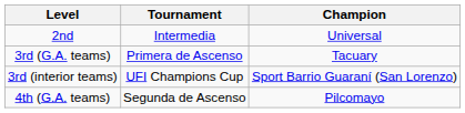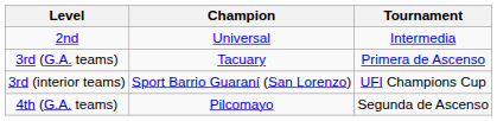columns swapped: Tournament <-> Champion
